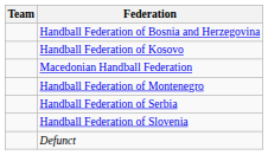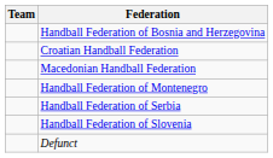+ row: Croatian Handball Federation
- row: Handball Federation of Kosovo
